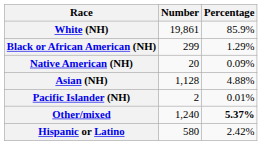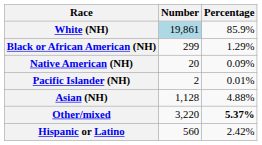White (NH) | Number: no background -> lightblue background
rows swapped: Asian (NH) <-> Pacific Islander (NH)
Other/mixed | Number: 1,240 -> 3,220
Hispanic or Latino | Number: 580 -> 560
